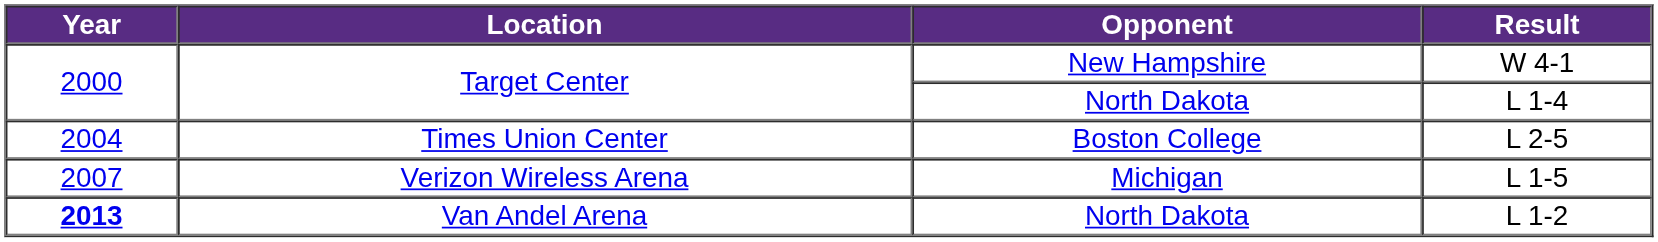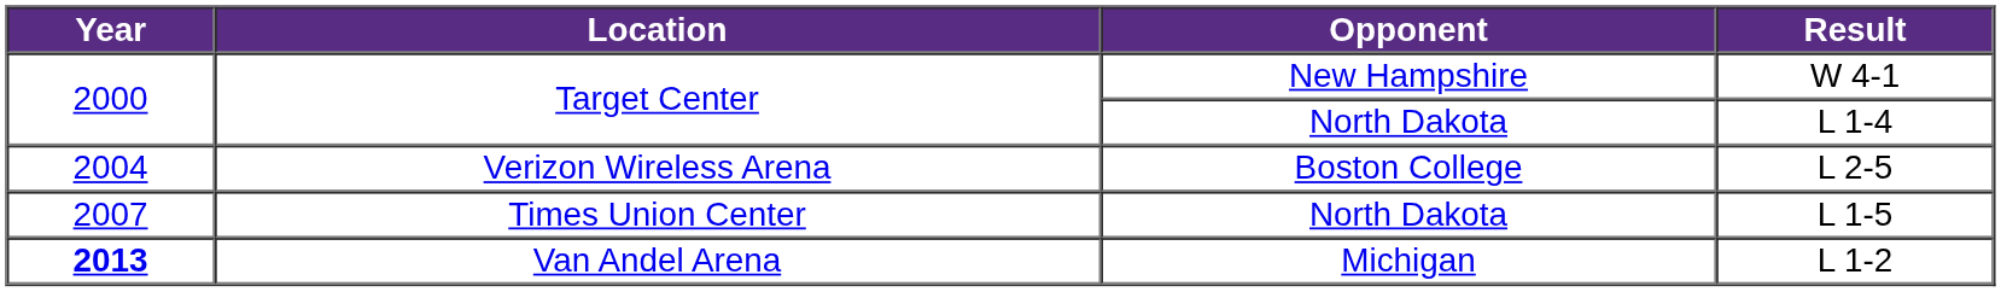L 2-5 | Location: Times Union Center -> Verizon Wireless Arena
L 1-5 | Location: Verizon Wireless Arena -> Times Union Center
L 1-5 | Opponent: Michigan -> North Dakota
L 1-2 | Opponent: North Dakota -> Michigan
